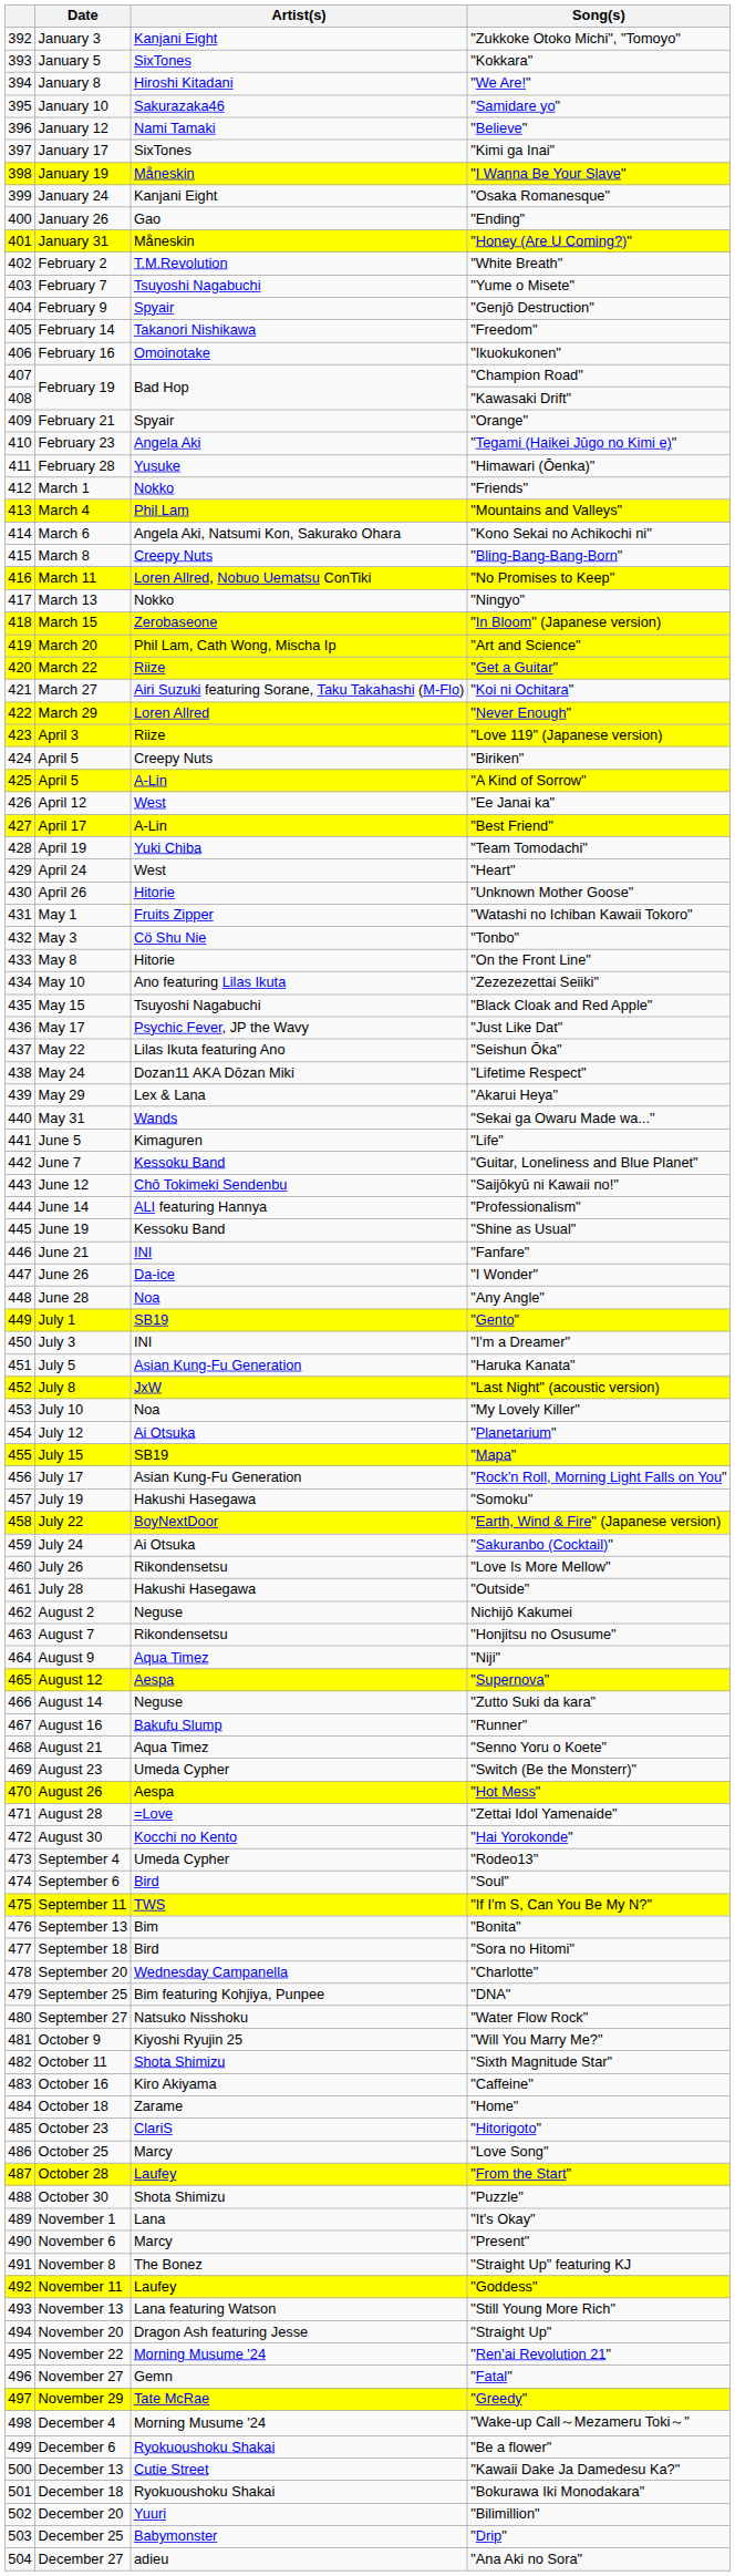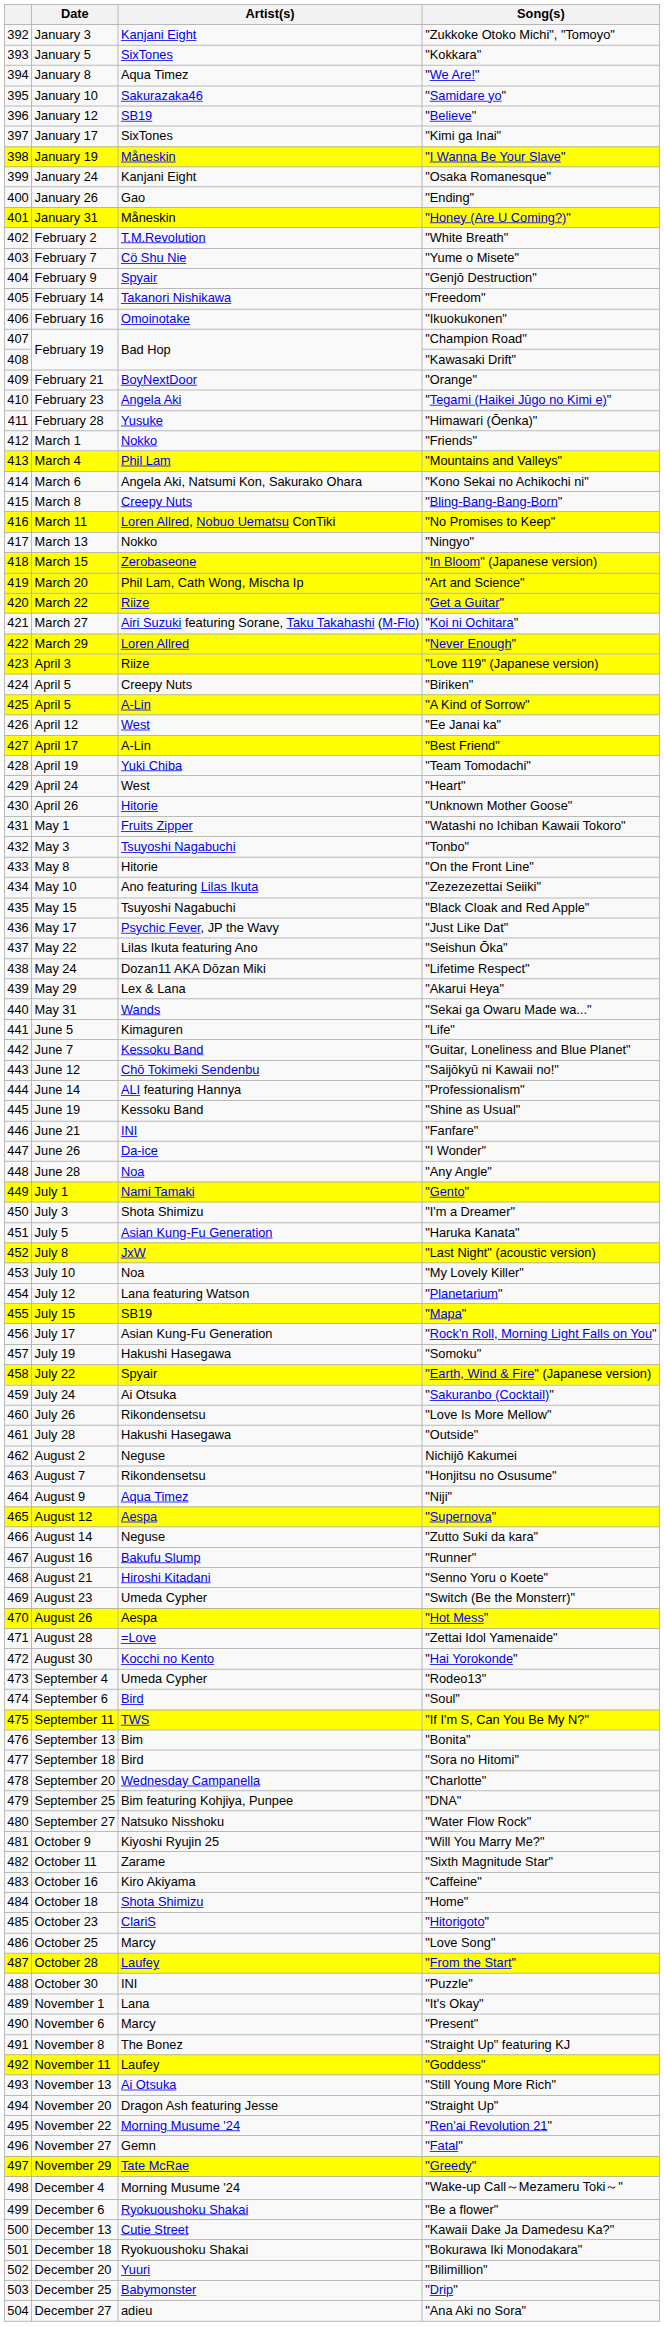"We Are!" | Artist(s): Hiroshi Kitadani -> Aqua Timez
"Believe" | Artist(s): Nami Tamaki -> SB19
"Yume o Misete" | Artist(s): Tsuyoshi Nagabuchi -> Cö Shu Nie
"Orange" | Artist(s): Spyair -> BoyNextDoor
"Tonbo" | Artist(s): Cö Shu Nie -> Tsuyoshi Nagabuchi
"Gento" | Artist(s): SB19 -> Nami Tamaki
"I'm a Dreamer" | Artist(s): INI -> Shota Shimizu
"Planetarium" | Artist(s): Ai Otsuka -> Lana featuring Watson
"Earth, Wind & Fire" (Japanese version) | Artist(s): BoyNextDoor -> Spyair
"Senno Yoru o Koete" | Artist(s): Aqua Timez -> Hiroshi Kitadani
"Sixth Magnitude Star" | Artist(s): Shota Shimizu -> Zarame
"Home" | Artist(s): Zarame -> Shota Shimizu
"Puzzle" | Artist(s): Shota Shimizu -> INI
"Still Young More Rich" | Artist(s): Lana featuring Watson -> Ai Otsuka
